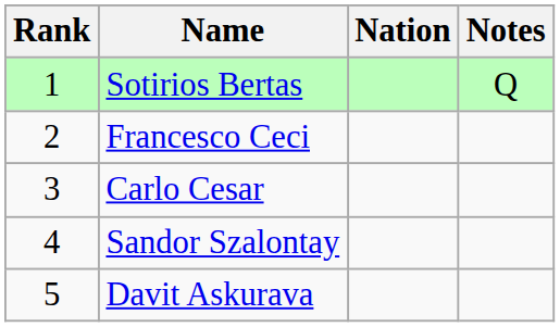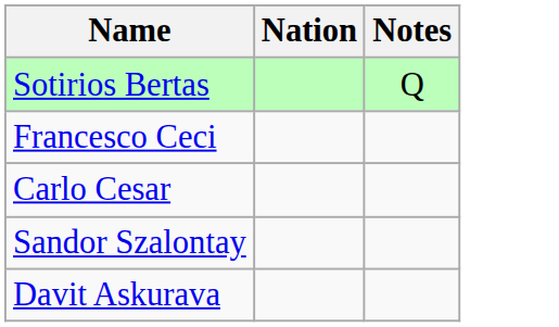- column: Rank | 1 | 2 | 3 | 4 | 5
